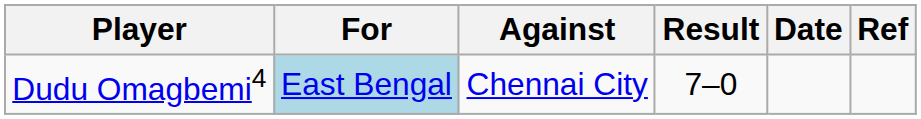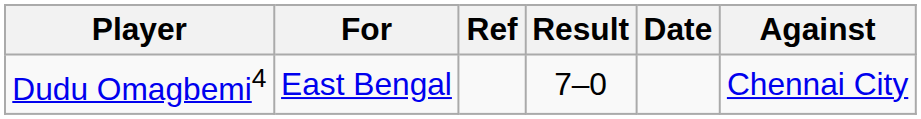columns swapped: Against <-> Ref
Dudu Omagbemi4 | For: lightblue background -> no background
